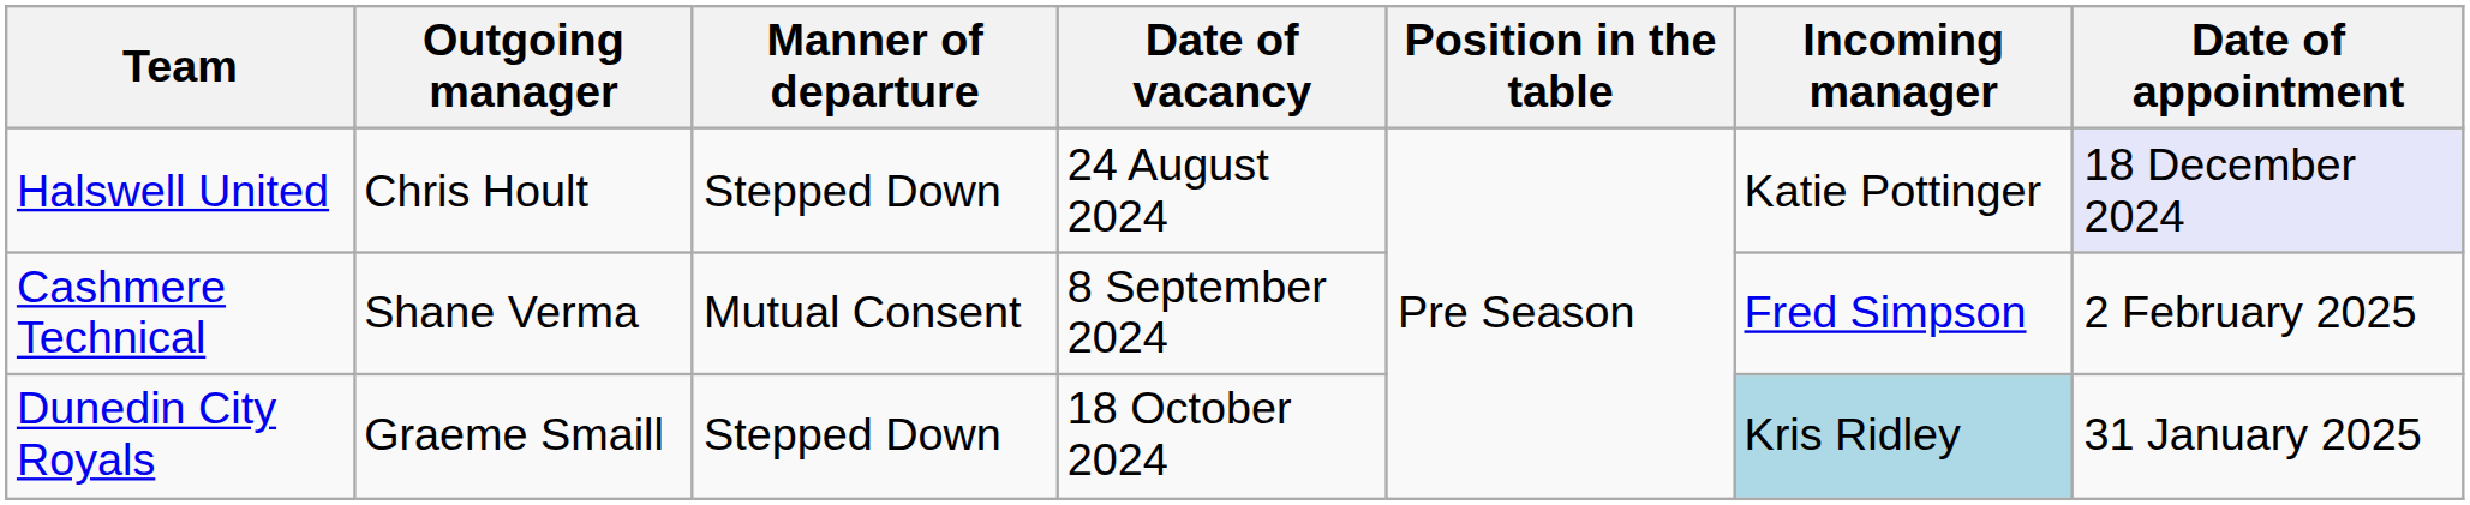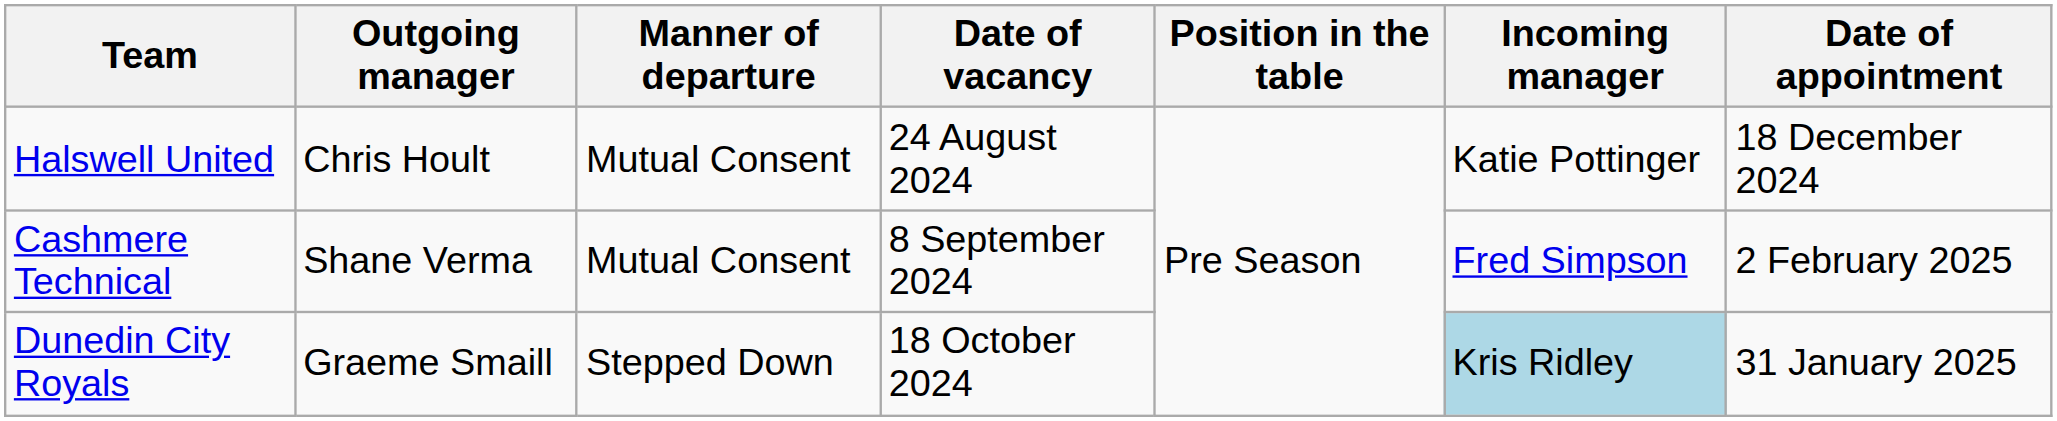Halswell United | Manner of departure: Stepped Down -> Mutual Consent
Halswell United | Date of appointment: lavender background -> no background
